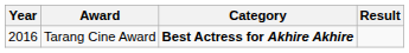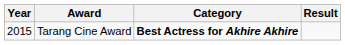Tarang Cine Award | Year: 2016 -> 2015
